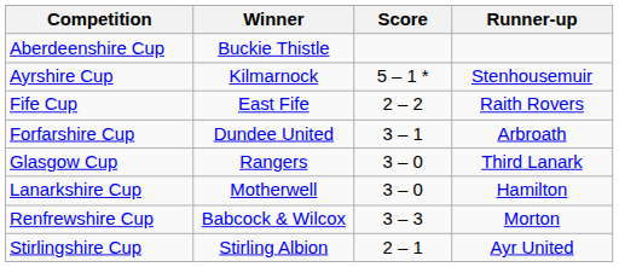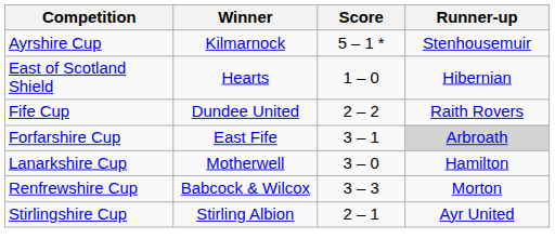- row: Aberdeenshire Cup | Buckie Thistle
+ row: East of Scotland Shield | Hearts | 1 – 0 | Hibernian
Fife Cup | Winner: East Fife -> Dundee United
Forfarshire Cup | Winner: Dundee United -> East Fife
Forfarshire Cup | Runner-up: no background -> lightgrey background
- row: Glasgow Cup | Rangers | 3 – 0 | Third Lanark
